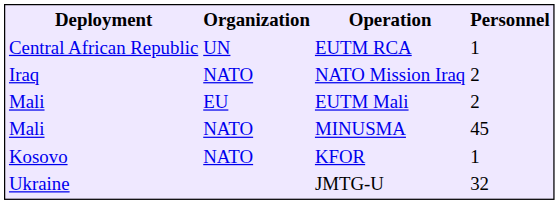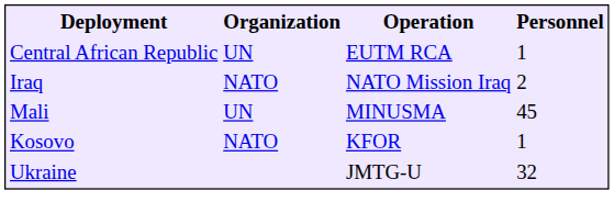- row: Mali | EU | EUTM Mali | 2
MINUSMA | Organization: NATO -> UN
